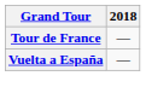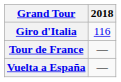+ row: Giro d'Italia | 116
